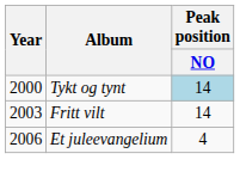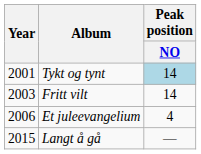Tykt og tynt | Year: 2000 -> 2001
+ row: 2015 | Langt å gå | —
